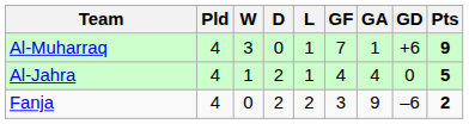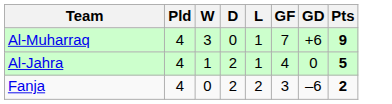- column: GA | 1 | 4 | 9
